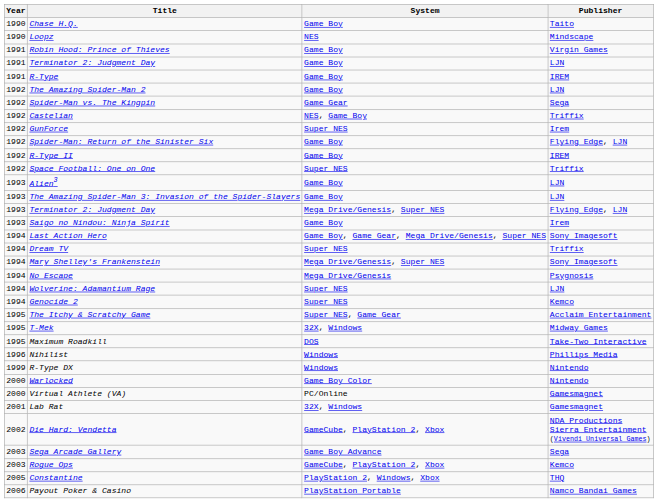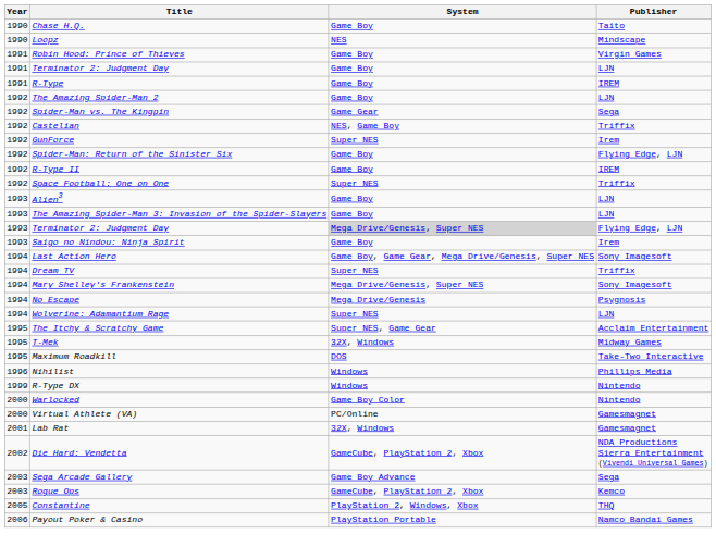Terminator 2: Judgment Day / Flying Edge, LJN | System: no background -> lightgrey background
- row: 1994 | Genocide 2 | Super NES | Kemco
